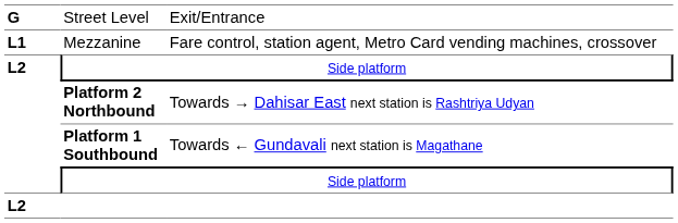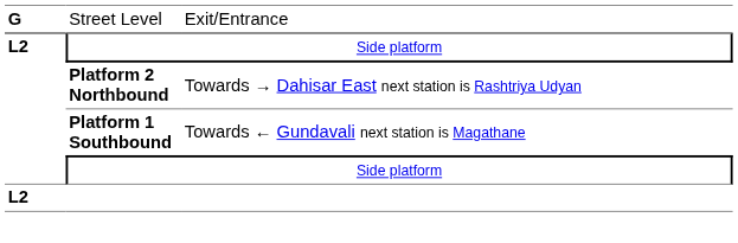- row: L1 | Mezzanine | Fare control, station agent, Metro Card vending machines, crossover
